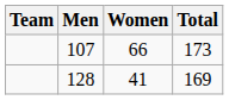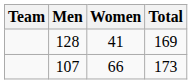rows swapped: 107 <-> 128
